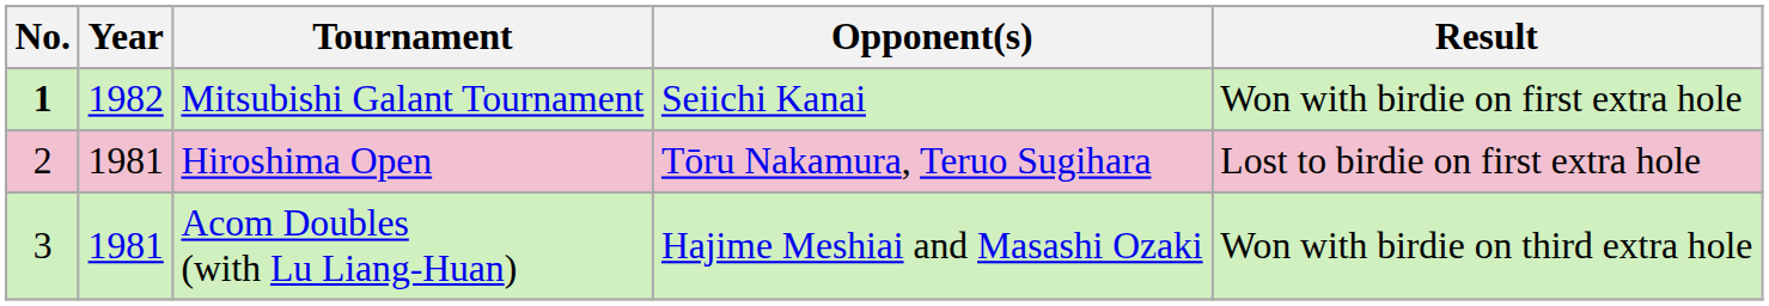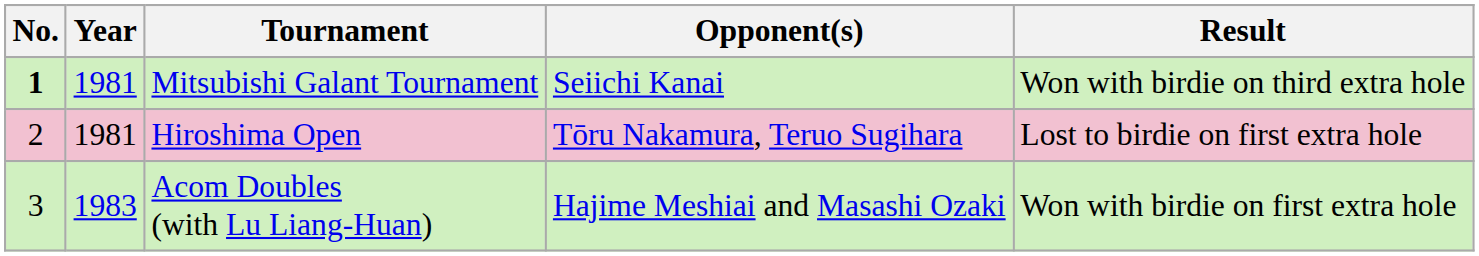Mitsubishi Galant Tournament | Year: 1982 -> 1981
Mitsubishi Galant Tournament | Result: Won with birdie on first extra hole -> Won with birdie on third extra hole
Acom Doubles (with Lu Liang-Huan) | Year: 1981 -> 1983
Acom Doubles (with Lu Liang-Huan) | Result: Won with birdie on third extra hole -> Won with birdie on first extra hole
